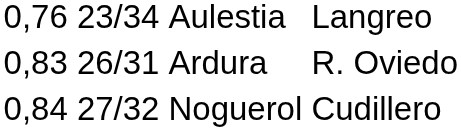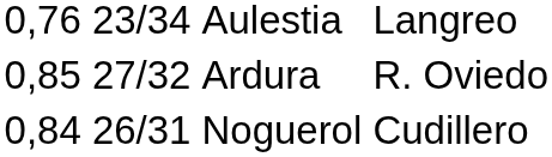Ardura | column 1: 0,83 -> 0,85
Ardura | column 2: 26/31 -> 27/32
Noguerol | column 2: 27/32 -> 26/31
